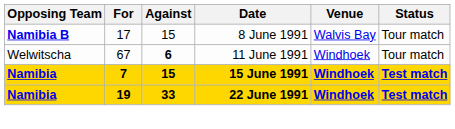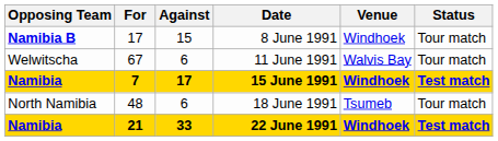8 June 1991 | Venue: Walvis Bay -> Windhoek
11 June 1991 | Against: bold -> normal
11 June 1991 | Venue: Windhoek -> Walvis Bay
15 June 1991 | Against: 15 -> 17
+ row: North Namibia | 48 | 6 | 18 June 1991 | Tsumeb | Tour match
22 June 1991 | For: 19 -> 21
